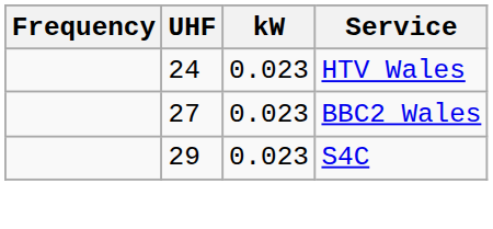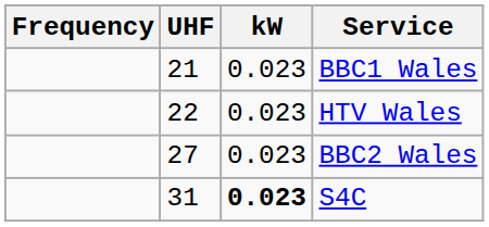+ row: 21 | 0.023 | BBC1 Wales
HTV Wales | UHF: 24 -> 22
S4C | UHF: 29 -> 31
S4C | kW: normal -> bold
